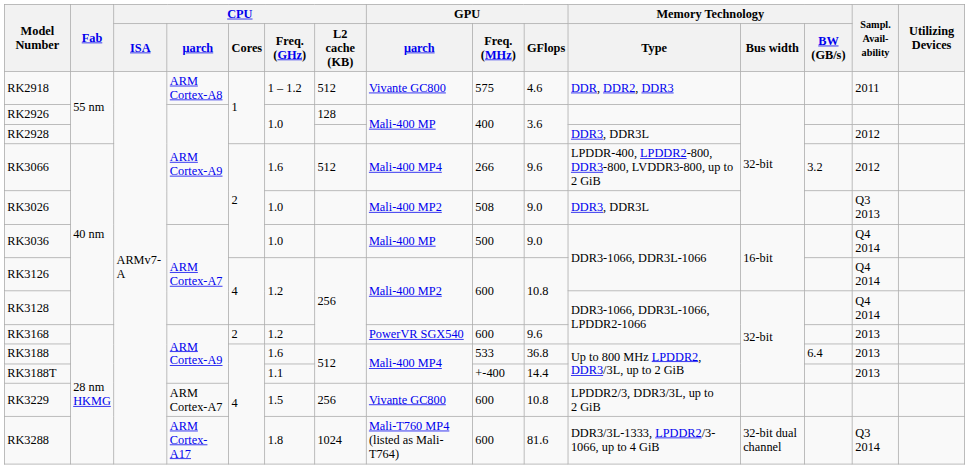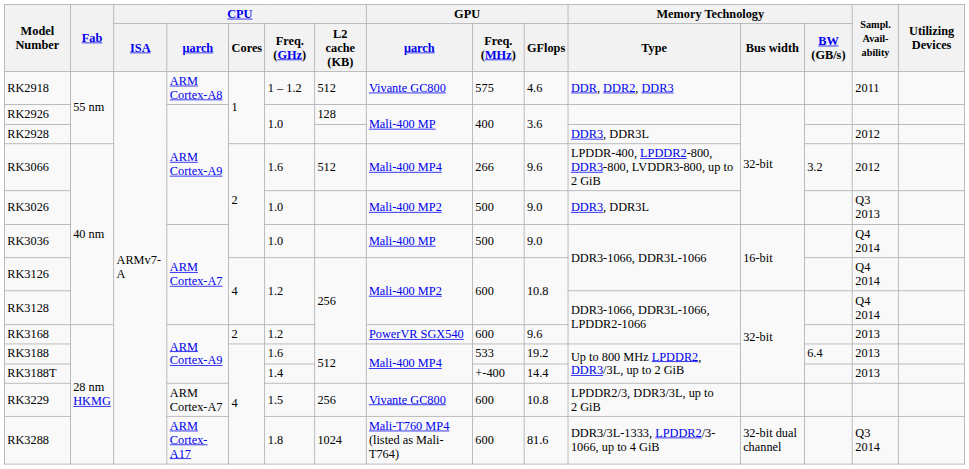RK3026 | GPU / Freq. (MHz): 508 -> 500
RK3188 | GPU / GFlops: 36.8 -> 19.2
RK3188T | CPU / Freq. (GHz): 1.1 -> 1.4
